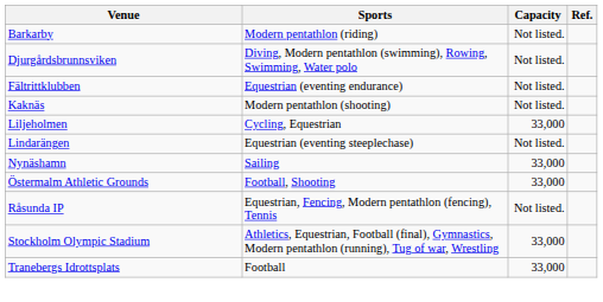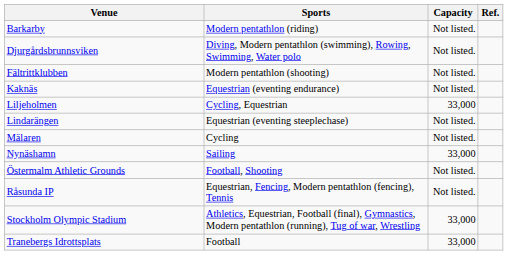Fältrittklubben | Sports: Equestrian (eventing endurance) -> Modern pentathlon (shooting)
Kaknäs | Sports: Modern pentathlon (shooting) -> Equestrian (eventing endurance)
+ row: Mälaren | Cycling | Not listed.
Östermalm Athletic Grounds | Capacity: 33,000 -> Not listed.
